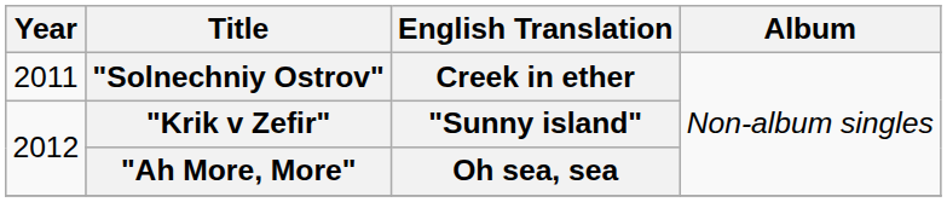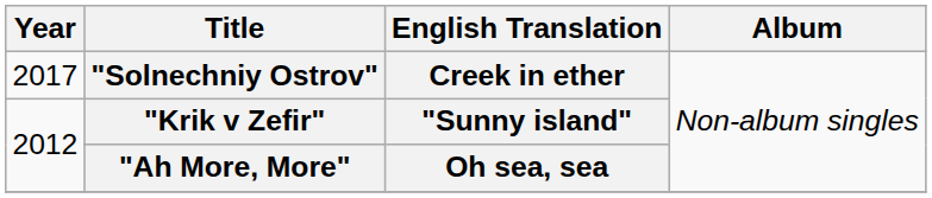"Solnechniy Ostrov" | Year: 2011 -> 2017
